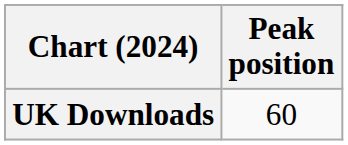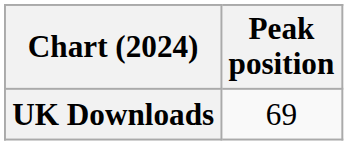UK Downloads | Peak position: 60 -> 69
